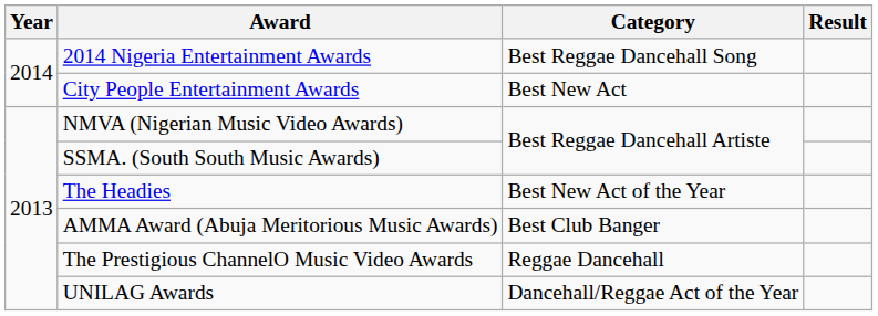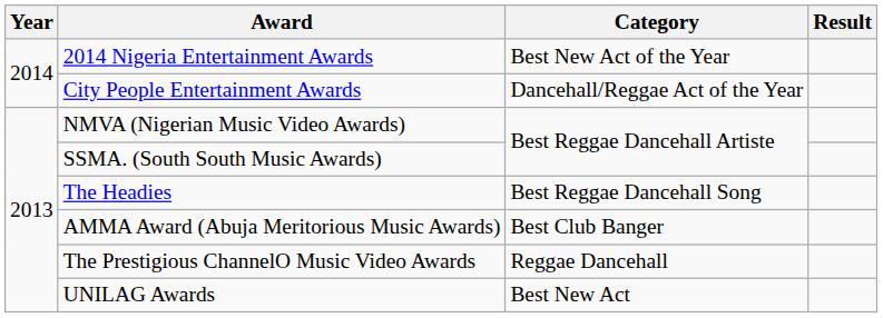2014 Nigeria Entertainment Awards | Category: Best Reggae Dancehall Song -> Best New Act of the Year
City People Entertainment Awards | Category: Best New Act -> Dancehall/Reggae Act of the Year
The Headies | Category: Best New Act of the Year -> Best Reggae Dancehall Song
UNILAG Awards | Category: Dancehall/Reggae Act of the Year -> Best New Act
